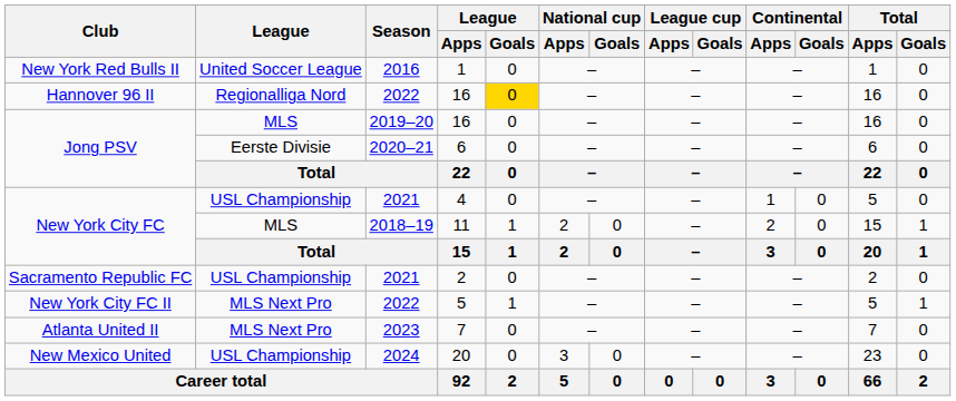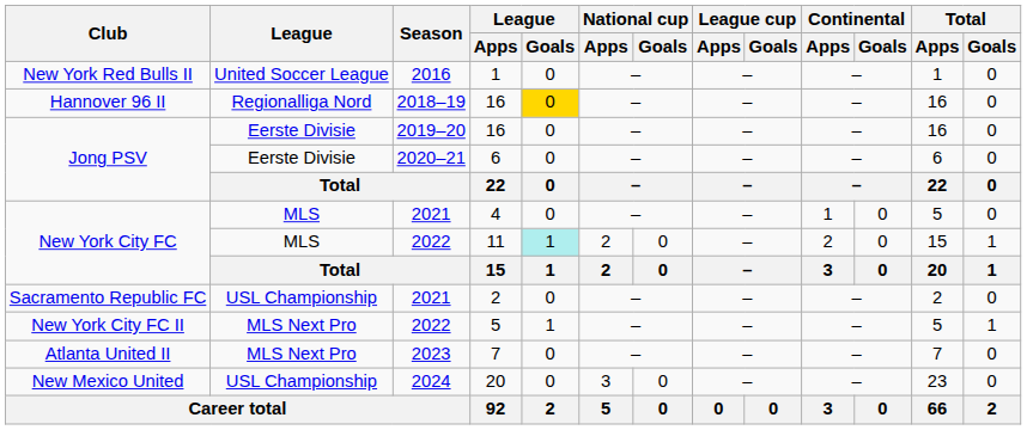Hannover 96 II / 16 | Season: 2022 -> 2018–19
Jong PSV / 16 | League: MLS -> Eerste Divisie
4 | League: USL Championship -> MLS
11 | Season: 2018–19 -> 2022
11 | League / Goals: no background -> paleturquoise background
